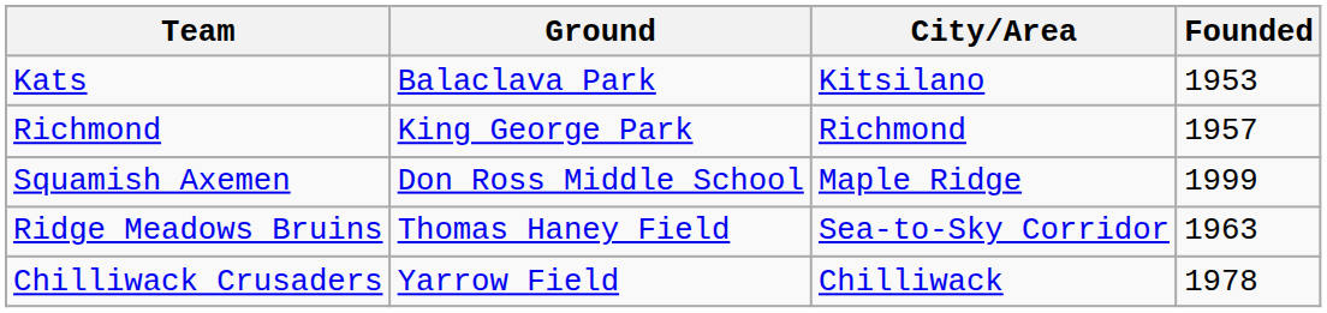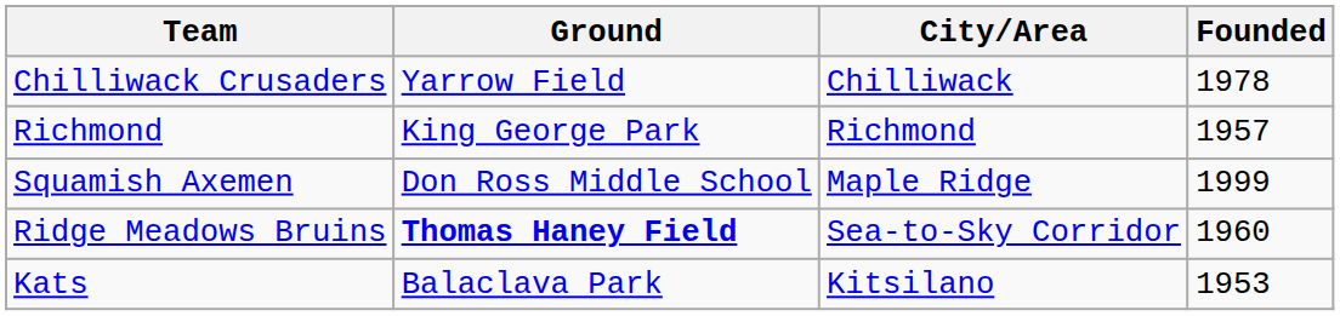rows swapped: Chilliwack Crusaders <-> Kats
Ridge Meadows Bruins | Ground: normal -> bold
Ridge Meadows Bruins | Founded: 1963 -> 1960
